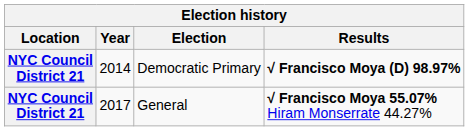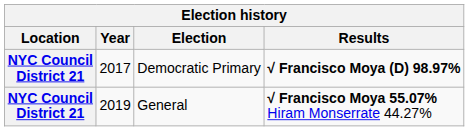Democratic Primary | Year: 2014 -> 2017
General | Year: 2017 -> 2019
